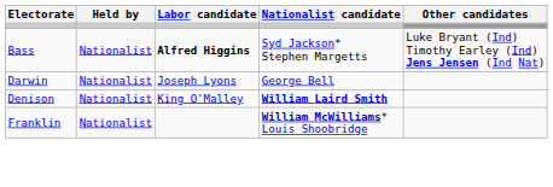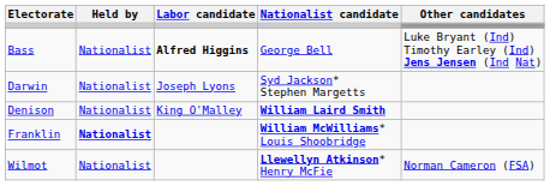Bass | Nationalist candidate: Syd Jackson* Stephen Margetts -> George Bell
Darwin | Nationalist candidate: George Bell -> Syd Jackson* Stephen Margetts
Franklin | Held by: normal -> bold
+ row: Wilmot | Nationalist | Llewellyn Atkinson* Henry McFie | Norman Cameron (FSA)
